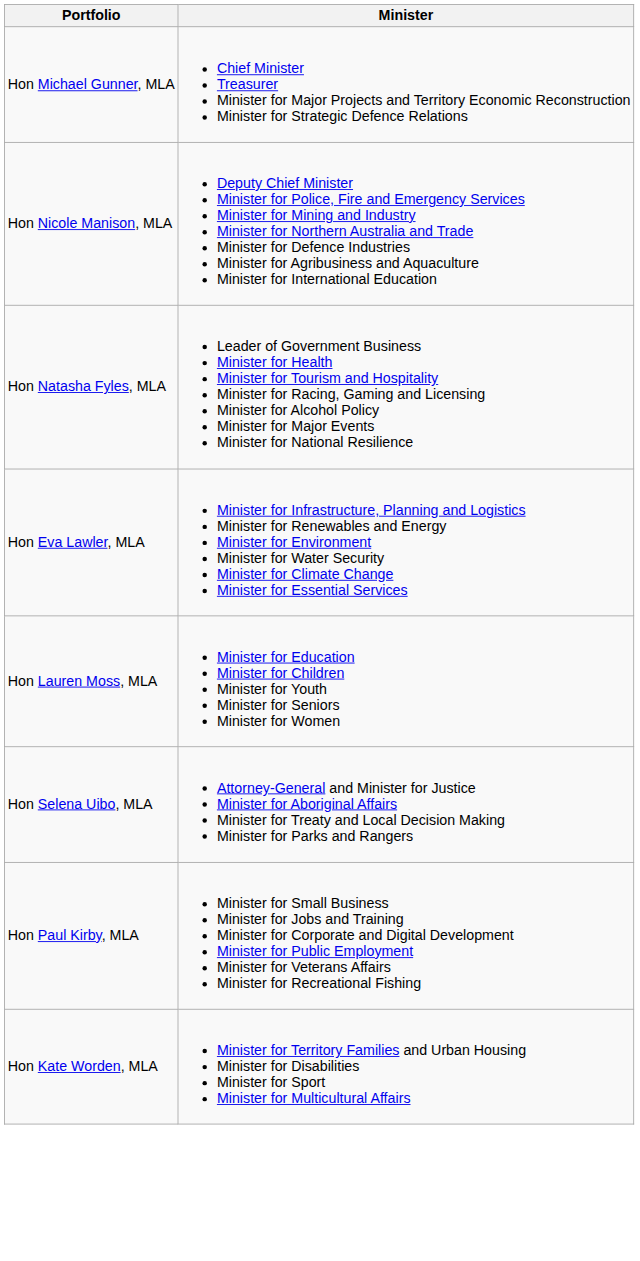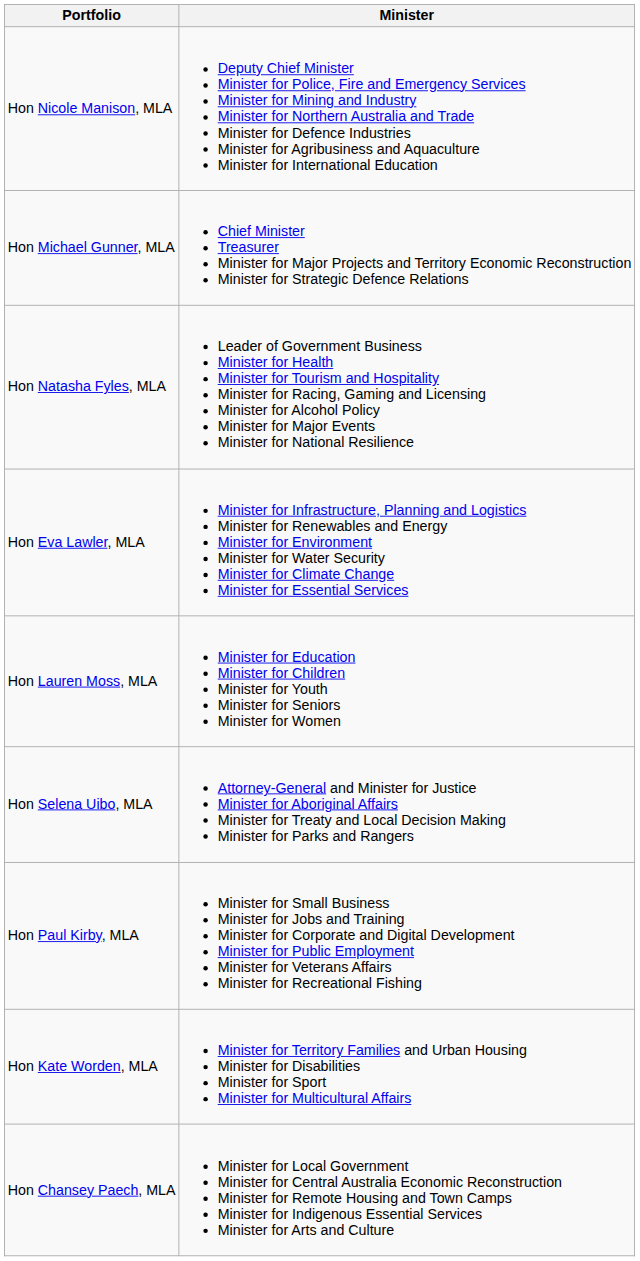rows swapped: Hon Michael Gunner, MLA <-> Hon Nicole Manison, MLA
+ row: Hon Chansey Paech, MLA | Minister for Local Government Minister for Central Australia Economic Reconstruction Minister for Remote Housing and Town Camps Minister for Indigenous Essential Services Minister for Arts and Culture
